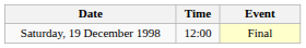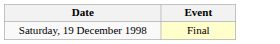- column: Time | 12:00
